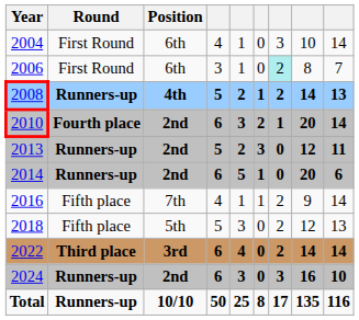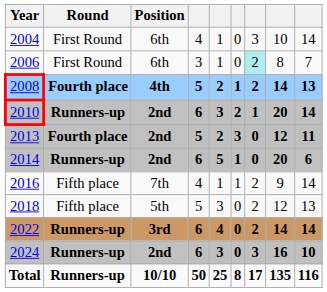2008 | Round: Runners-up -> Fourth place
2010 | Round: Fourth place -> Runners-up
2013 | Round: Runners-up -> Fourth place
2022 | Round: Third place -> Runners-up
